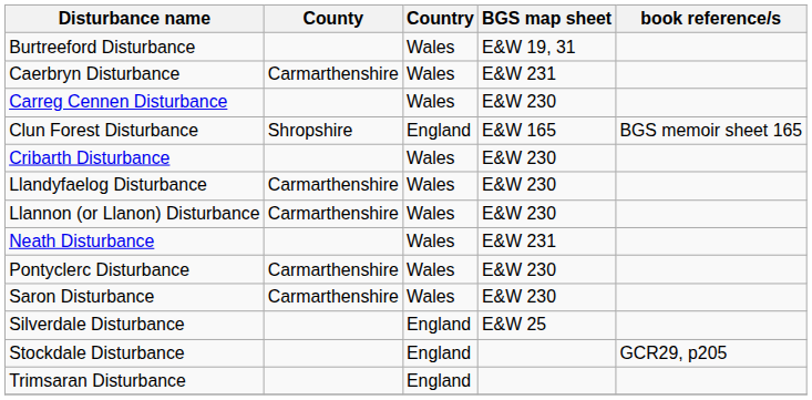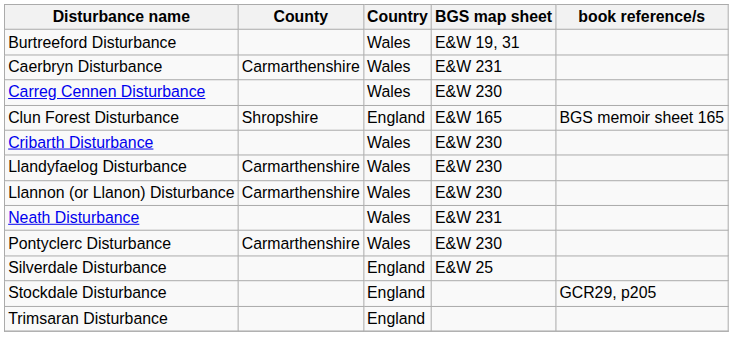- row: Saron Disturbance | Carmarthenshire | Wales | E&W 230
